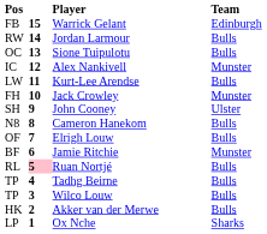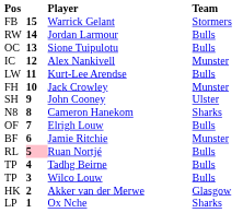Warrick Gelant | Team: Edinburgh -> Stormers
Cameron Hanekom | Team: Bulls -> Sharks
Akker van der Merwe | Team: Bulls -> Glasgow
